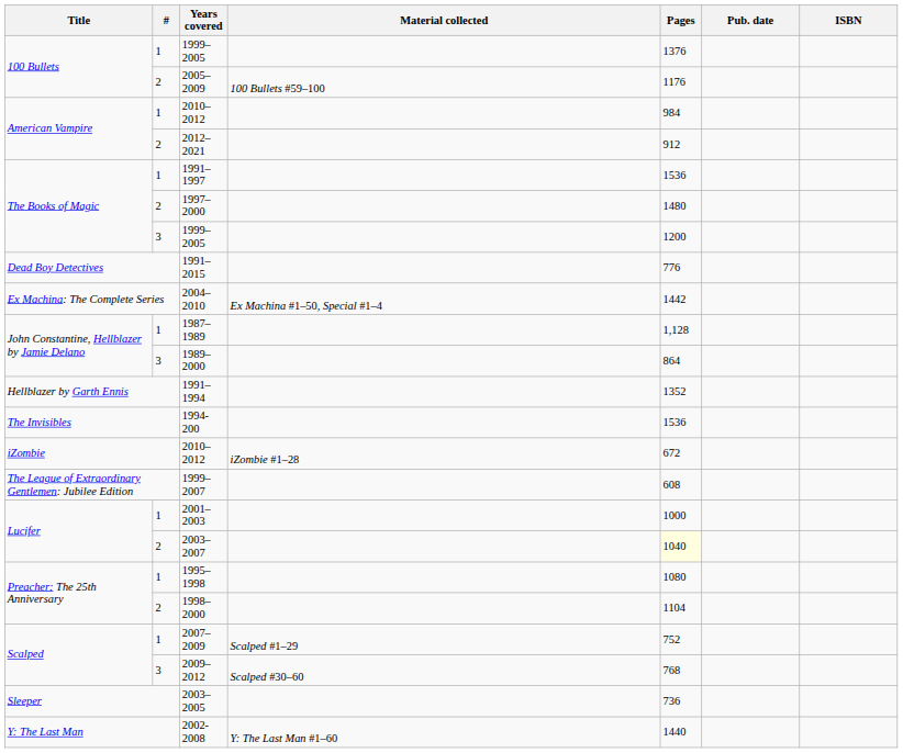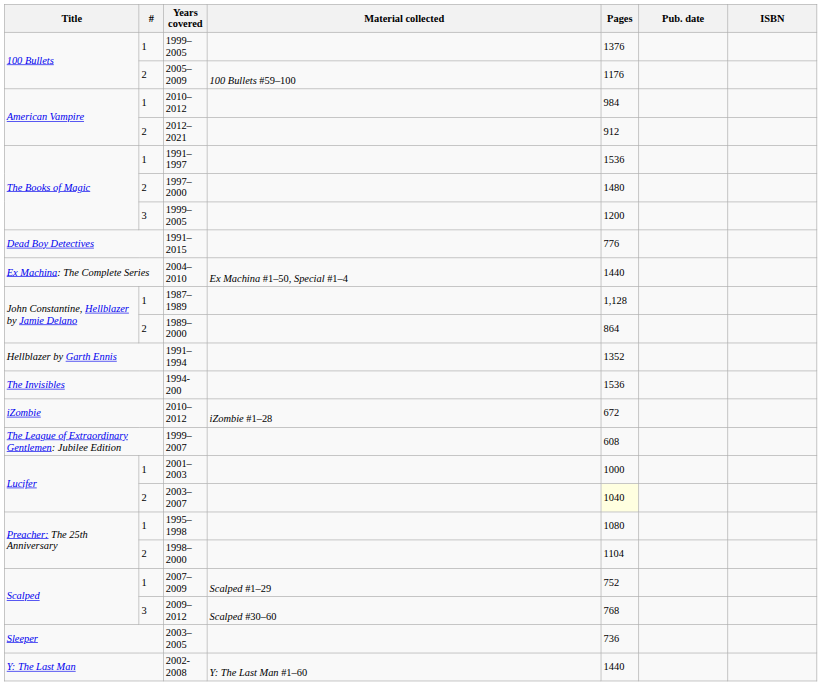2004–2010 | Pages: 1442 -> 1440
1989–2000 | #: 3 -> 2
